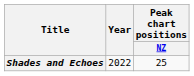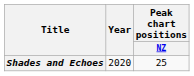Shades and Echoes | Year: 2022 -> 2020
